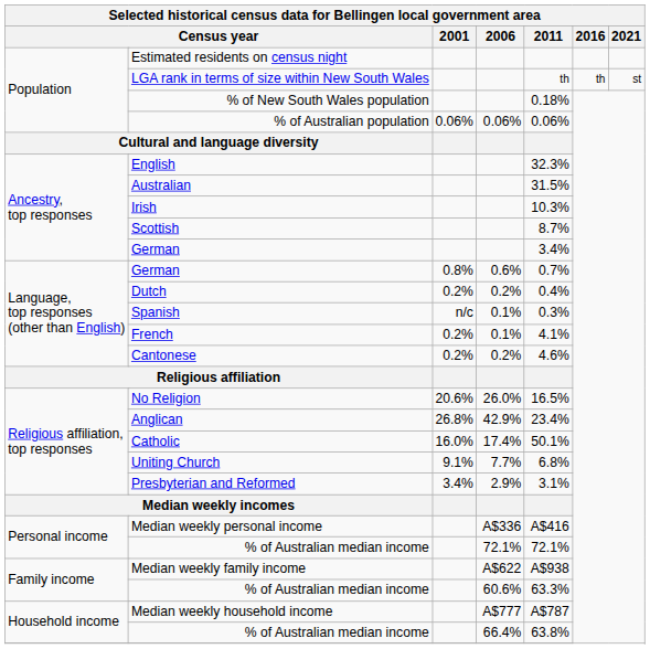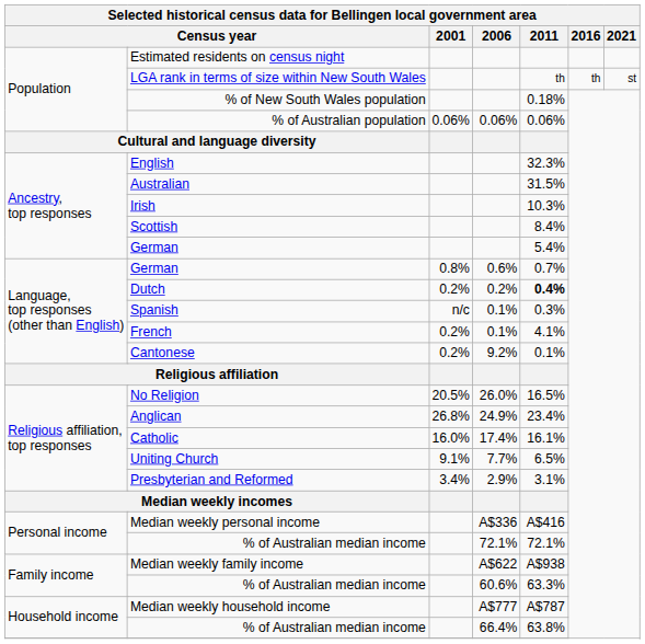Scottish | 2011: 8.7% -> 8.4%
Ancestry, top responses / German | 2011: 3.4% -> 5.4%
Dutch | 2011: normal -> bold
Cantonese | 2006: 0.2% -> 9.2%
Cantonese | 2011: 4.6% -> 0.1%
No Religion | 2001: 20.6% -> 20.5%
Anglican | 2006: 42.9% -> 24.9%
Catholic | 2011: 50.1% -> 16.1%
Uniting Church | 2011: 6.8% -> 6.5%
